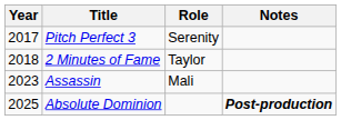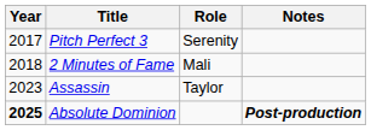2 Minutes of Fame | Role: Taylor -> Mali
Assassin | Role: Mali -> Taylor
Absolute Dominion | Year: normal -> bold
